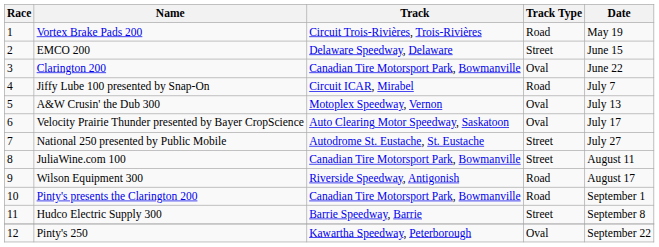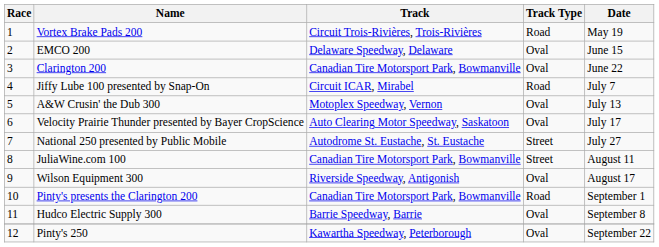EMCO 200 | Track Type: Street -> Oval
Wilson Equipment 300 | Track Type: Road -> Oval
Hudco Electric Supply 300 | Track Type: Street -> Oval
